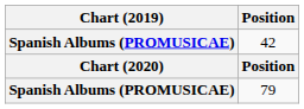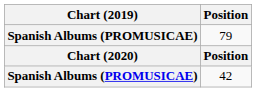rows swapped: 42 <-> 79
